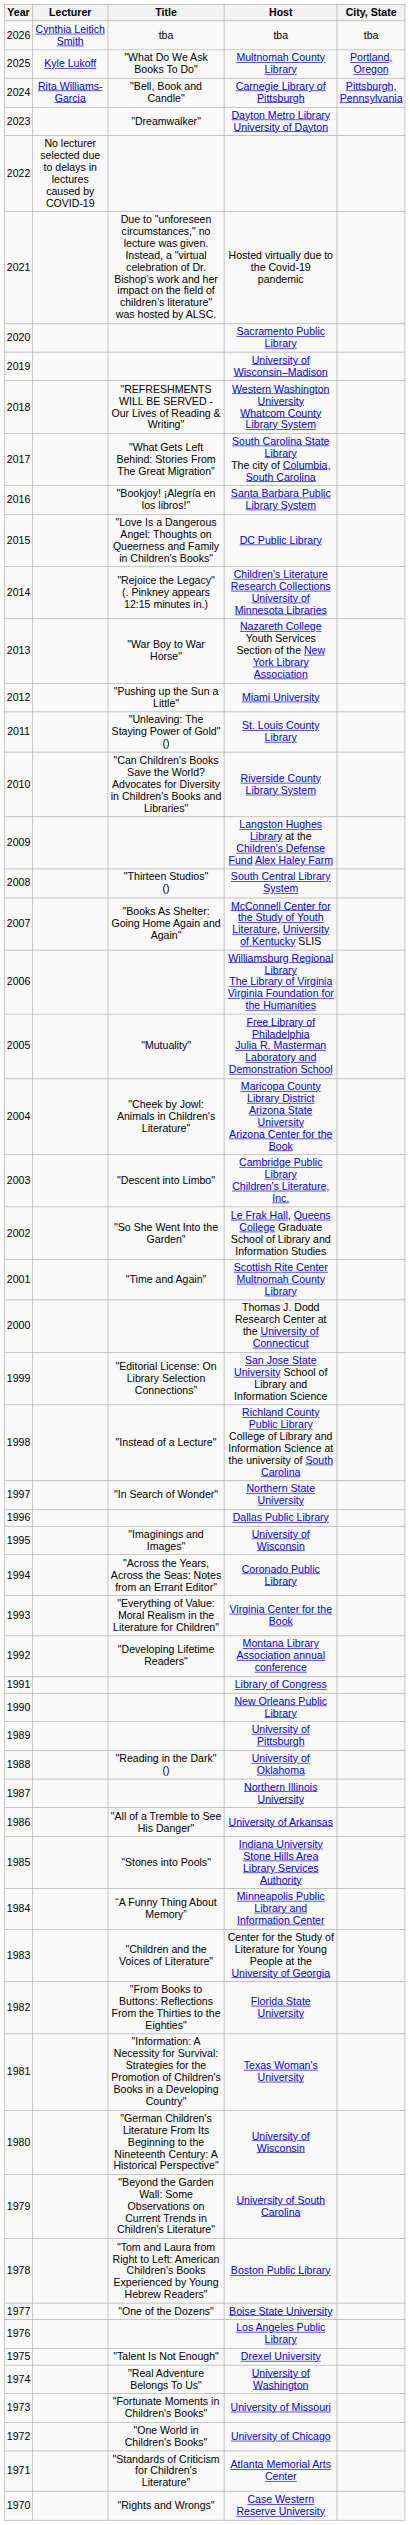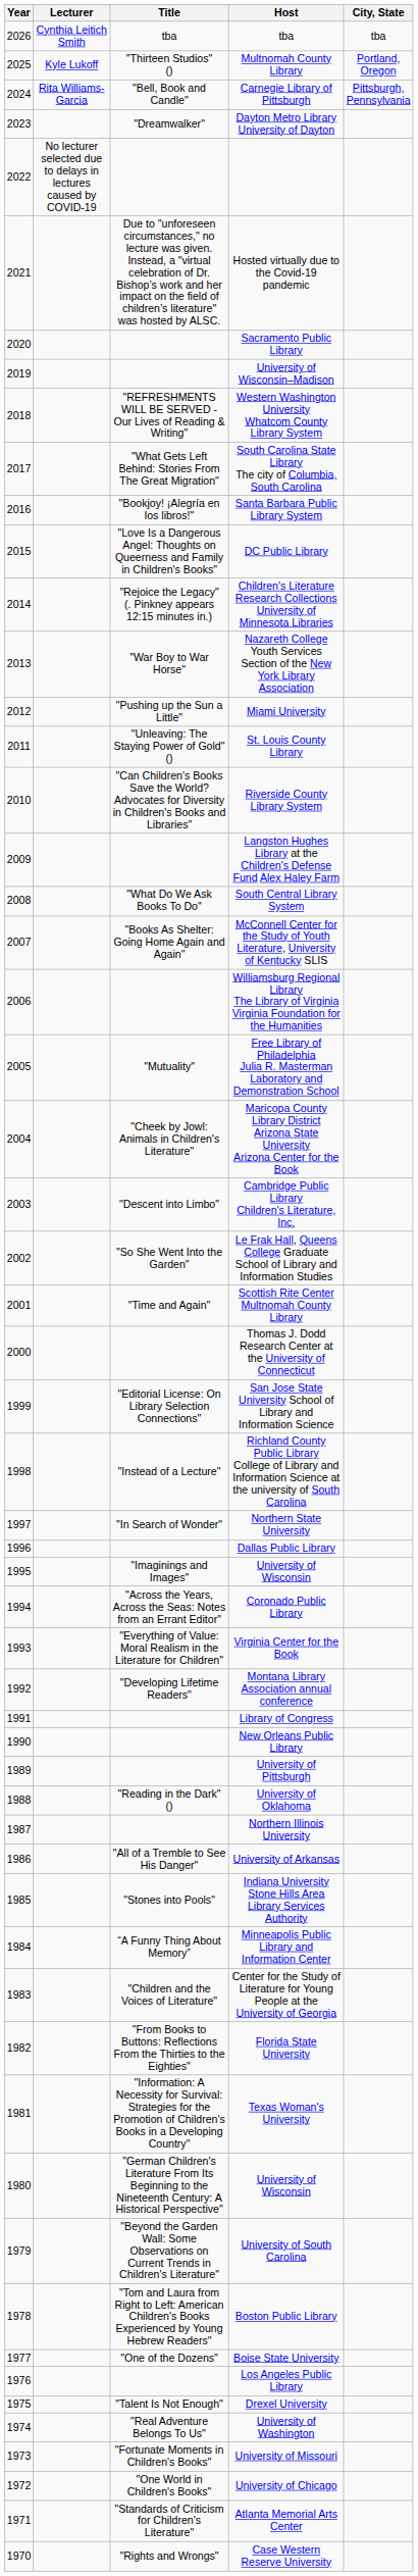Multnomah County Library | Title: "What Do We Ask Books To Do" -> "Thirteen Studios" ()
South Central Library System | Title: "Thirteen Studios" () -> "What Do We Ask Books To Do"
